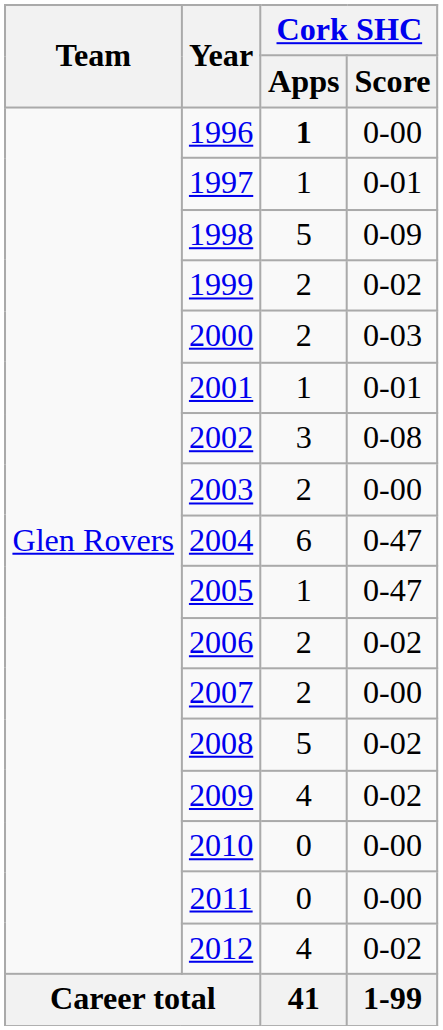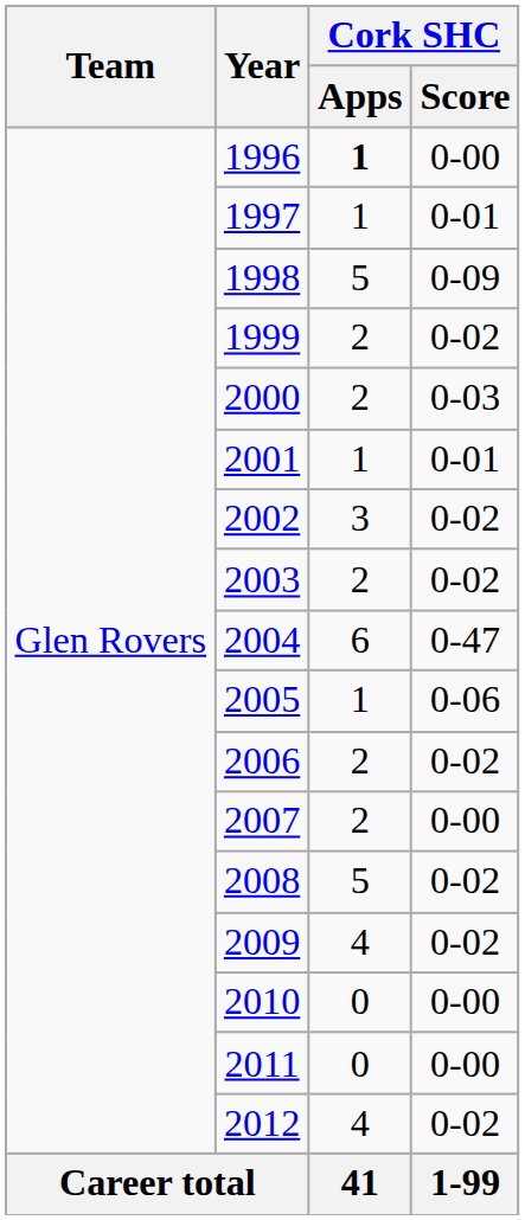2002 | Cork SHC / Score: 0-08 -> 0-02
2003 | Cork SHC / Score: 0-00 -> 0-02
2005 | Cork SHC / Score: 0-47 -> 0-06
